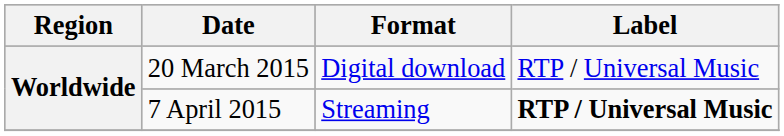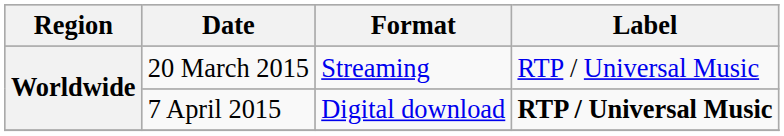20 March 2015 | Format: Digital download -> Streaming
7 April 2015 | Format: Streaming -> Digital download
